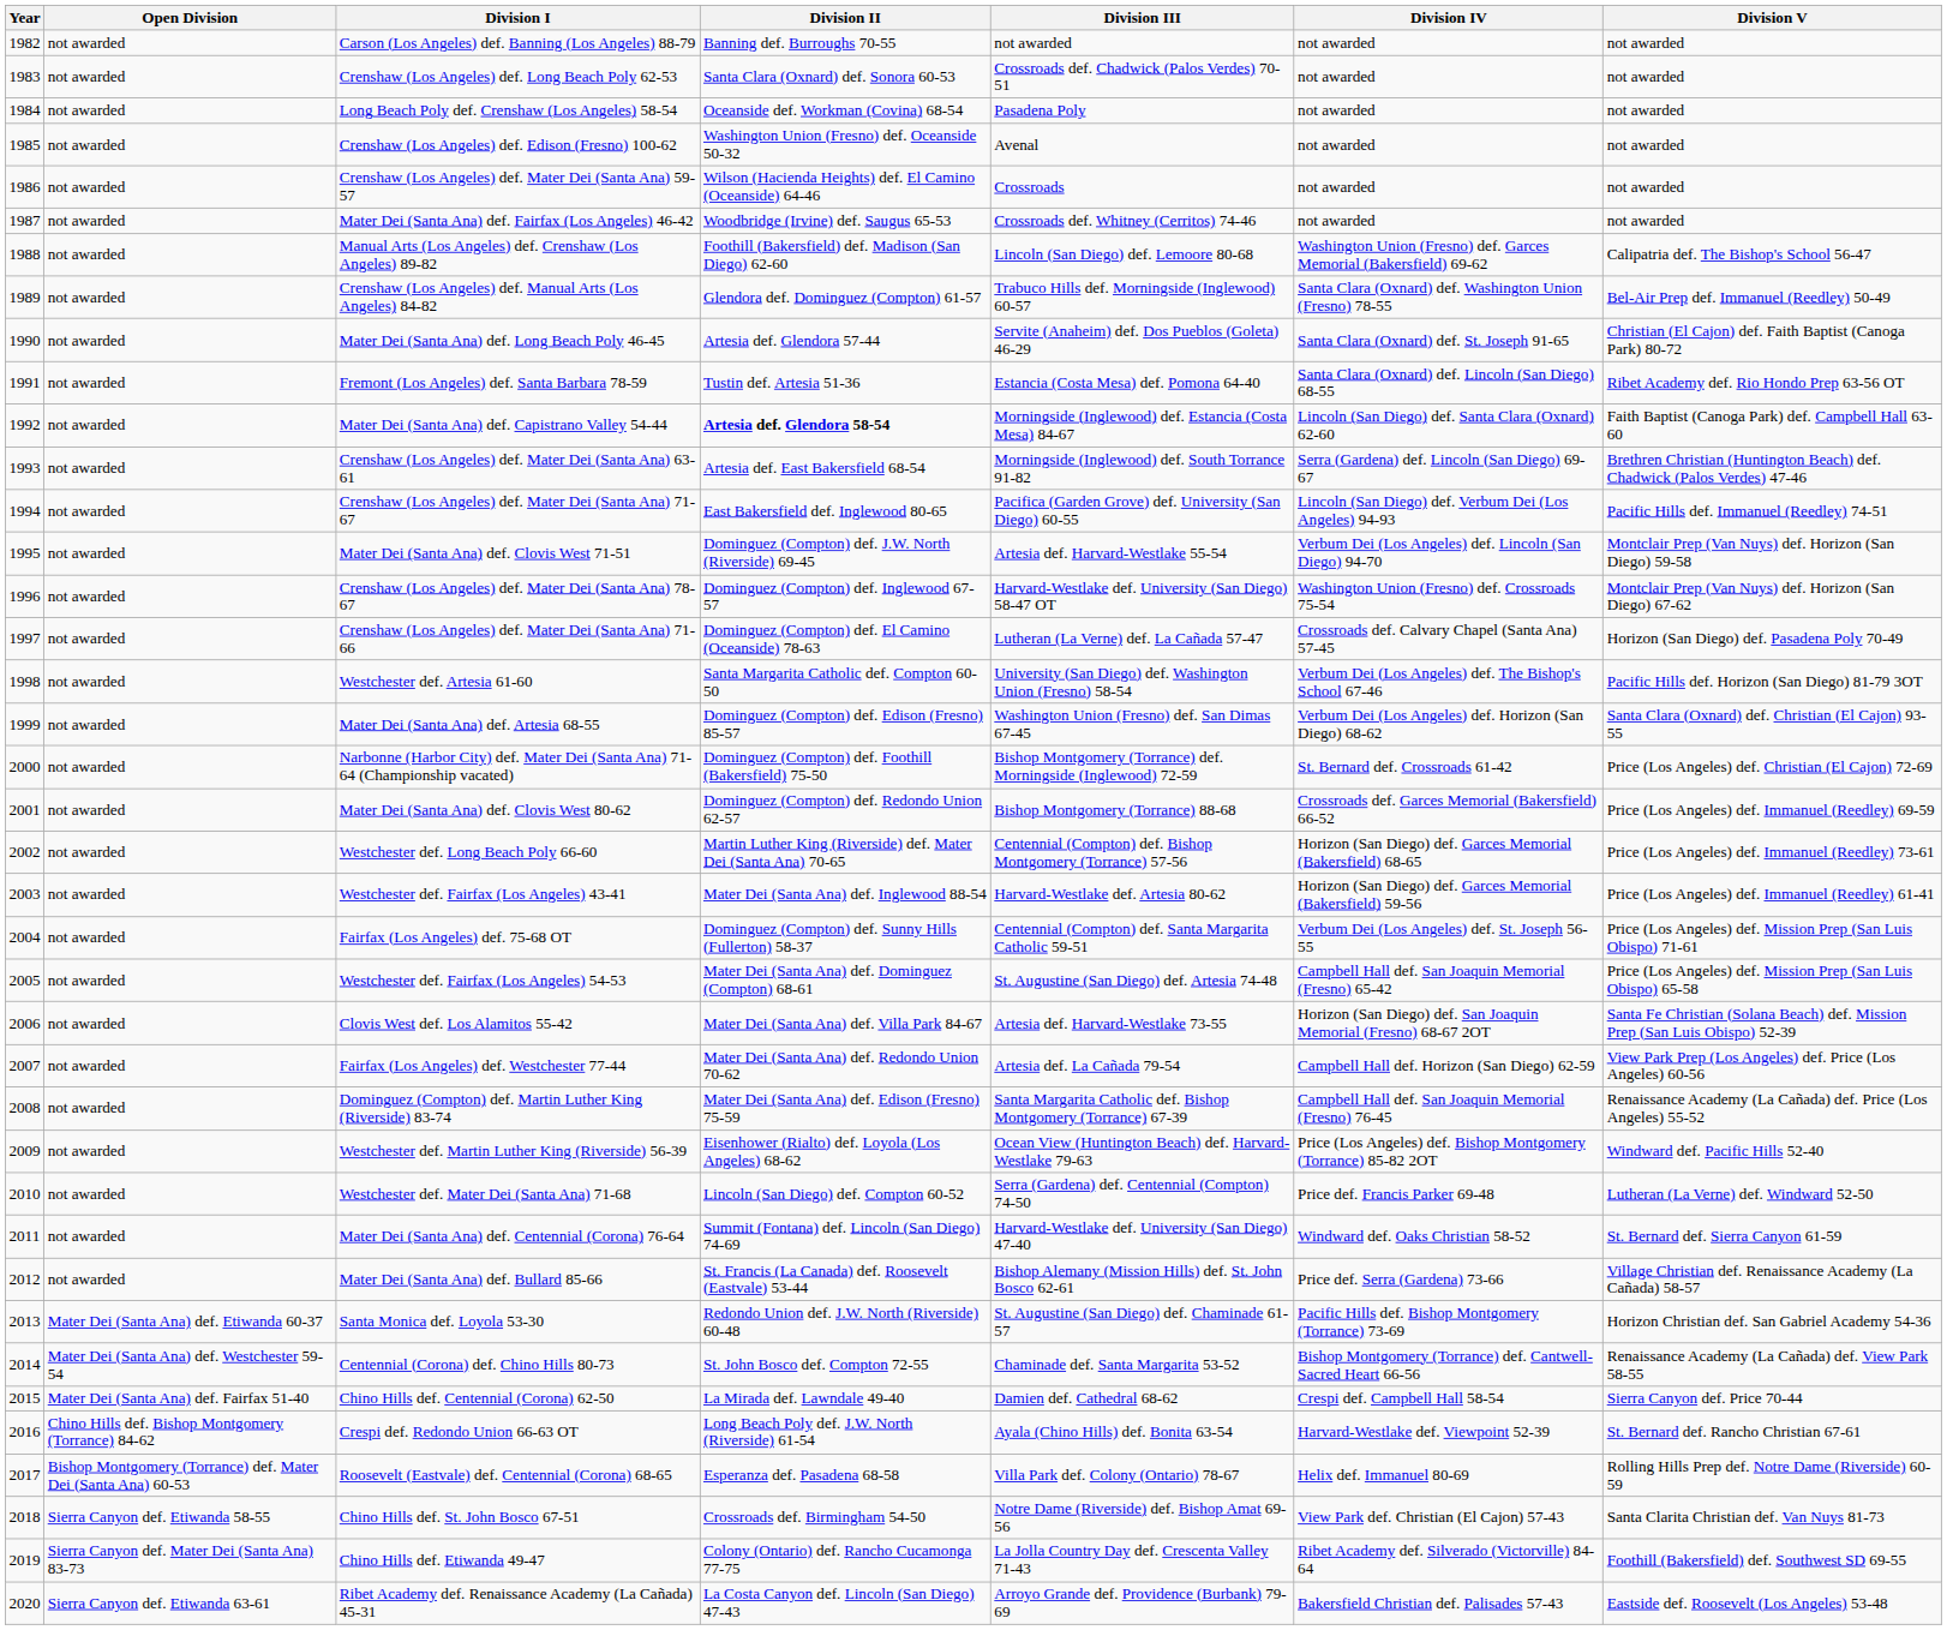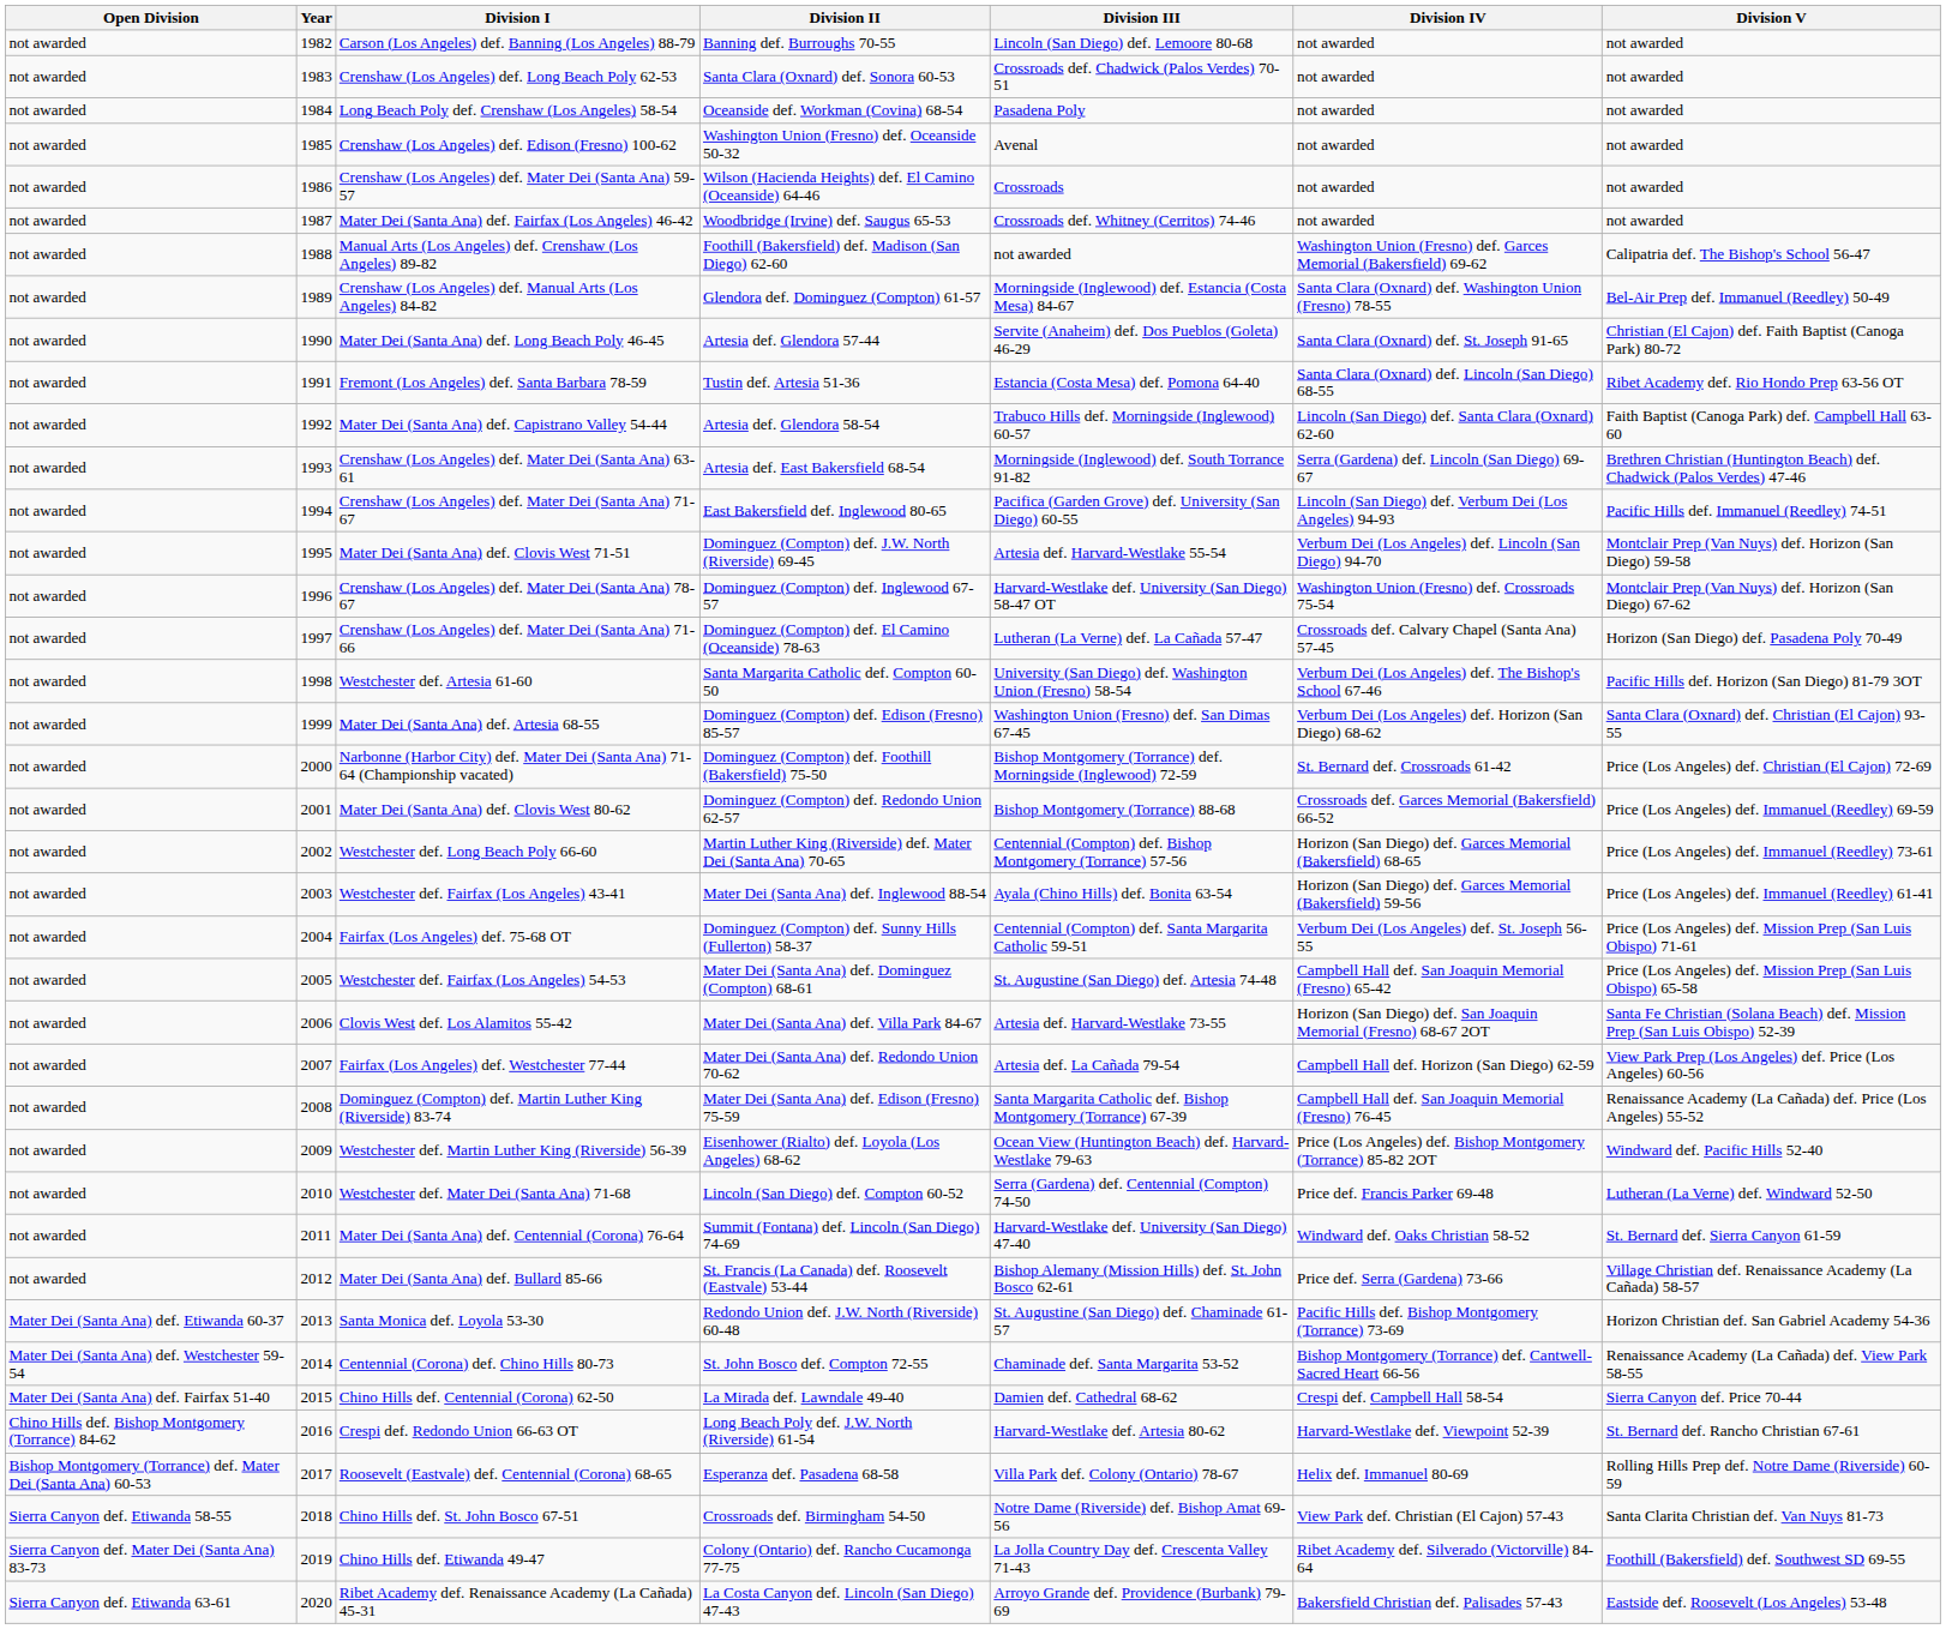columns swapped: Year <-> Open Division
Carson (Los Angeles) def. Banning (Los Angeles) 88-79 | Division III: not awarded -> Lincoln (San Diego) def. Lemoore 80-68
Manual Arts (Los Angeles) def. Crenshaw (Los Angeles) 89-82 | Division III: Lincoln (San Diego) def. Lemoore 80-68 -> not awarded
Crenshaw (Los Angeles) def. Manual Arts (Los Angeles) 84-82 | Division III: Trabuco Hills def. Morningside (Inglewood) 60-57 -> Morningside (Inglewood) def. Estancia (Costa Mesa) 84-67
Mater Dei (Santa Ana) def. Capistrano Valley 54-44 | Division II: bold -> normal
Mater Dei (Santa Ana) def. Capistrano Valley 54-44 | Division III: Morningside (Inglewood) def. Estancia (Costa Mesa) 84-67 -> Trabuco Hills def. Morningside (Inglewood) 60-57
Westchester def. Fairfax (Los Angeles) 43-41 | Division III: Harvard-Westlake def. Artesia 80-62 -> Ayala (Chino Hills) def. Bonita 63-54
Crespi def. Redondo Union 66-63 OT | Division III: Ayala (Chino Hills) def. Bonita 63-54 -> Harvard-Westlake def. Artesia 80-62
